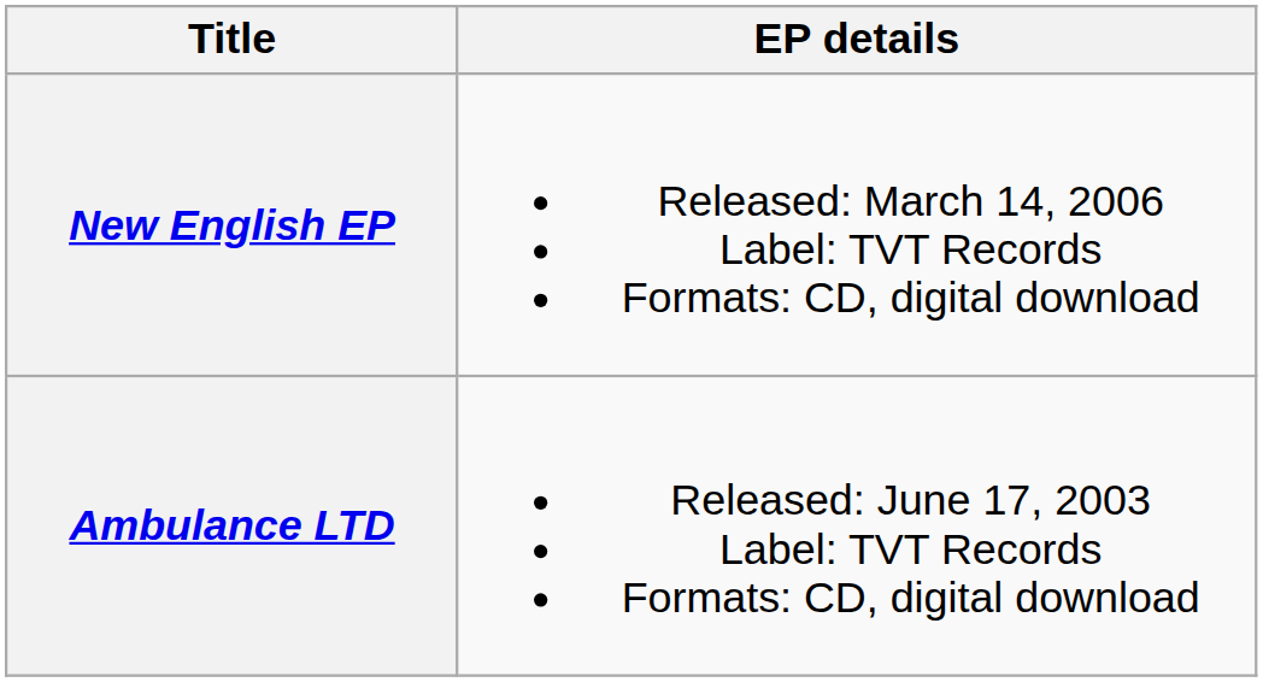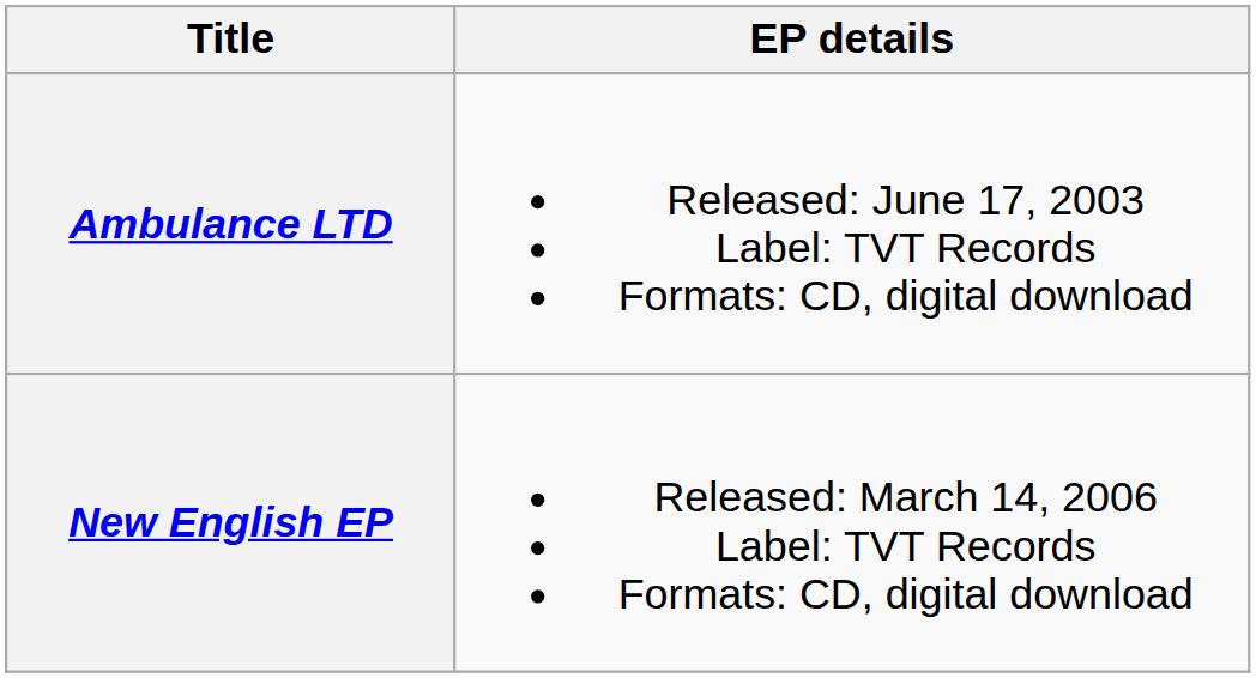rows swapped: Ambulance LTD <-> New English EP
